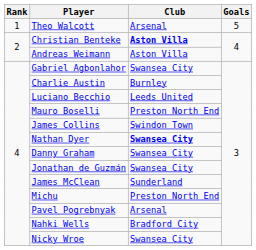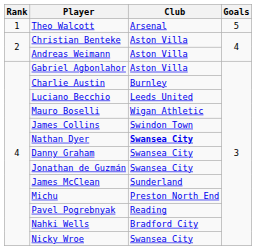Christian Benteke | Club: bold -> normal
Gabriel Agbonlahor | Club: Swansea City -> Aston Villa
Mauro Boselli | Club: Preston North End -> Wigan Athletic
Pavel Pogrebnyak | Club: Arsenal -> Reading
